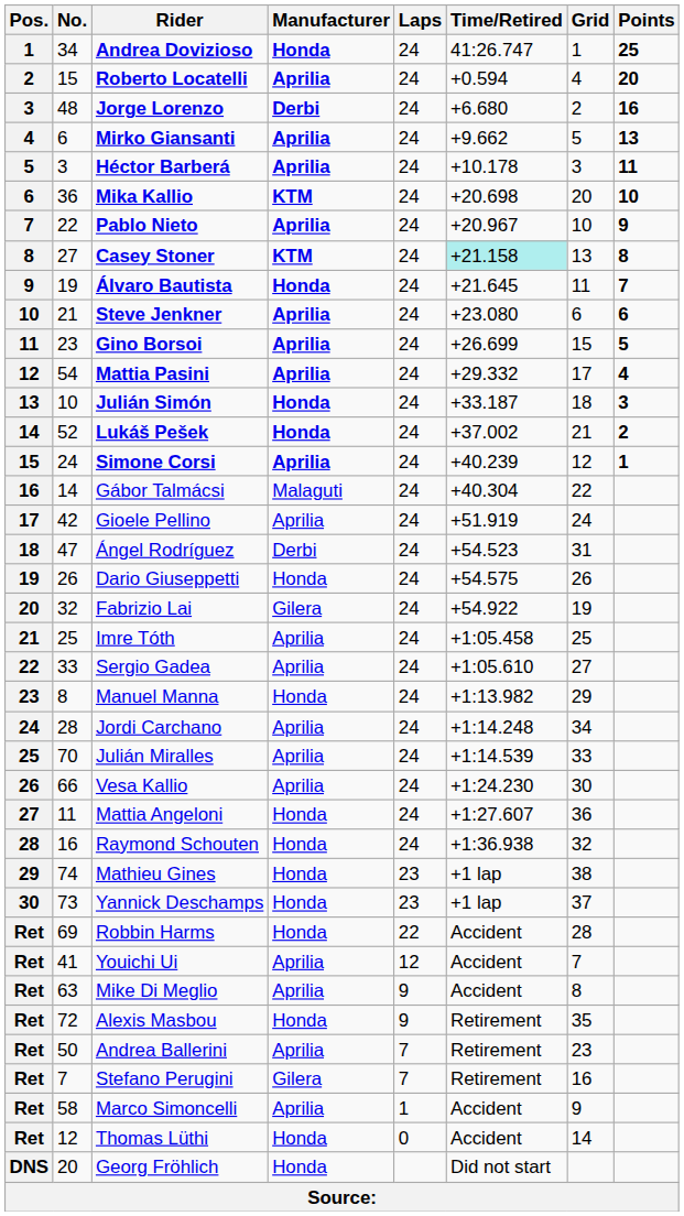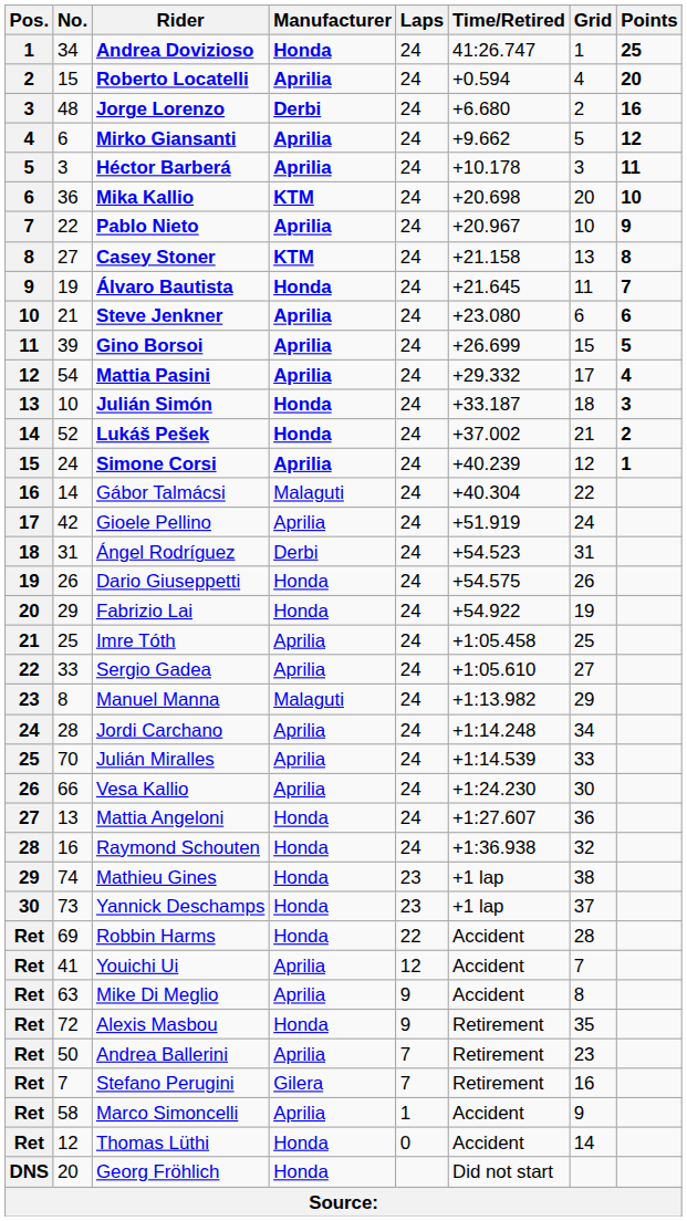Mirko Giansanti | Points: 13 -> 12
Casey Stoner | Time/Retired: paleturquoise background -> no background
Gino Borsoi | No.: 23 -> 39
Ángel Rodríguez | No.: 47 -> 31
Fabrizio Lai | No.: 32 -> 29
Fabrizio Lai | Manufacturer: Gilera -> Honda
Manuel Manna | Manufacturer: Honda -> Malaguti
Mattia Angeloni | No.: 11 -> 13
